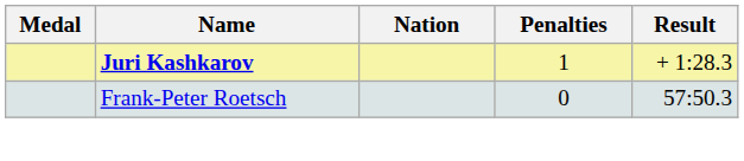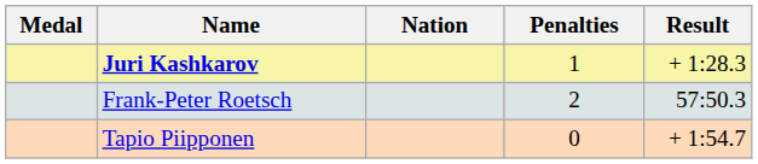Frank-Peter Roetsch | Penalties: 0 -> 2
+ row: Tapio Piipponen | 0 | + 1:54.7
